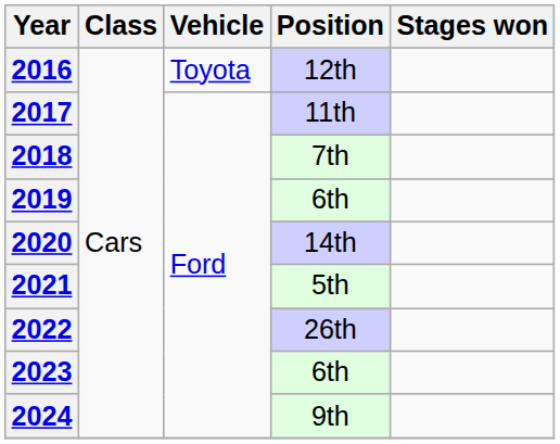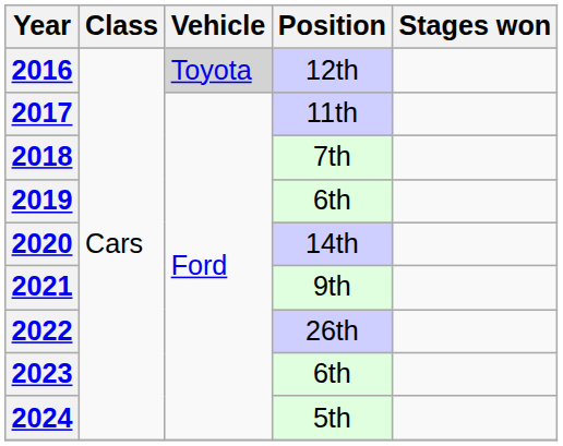2016 | Vehicle: no background -> lightgrey background
2021 | Position: 5th -> 9th
2024 | Position: 9th -> 5th
